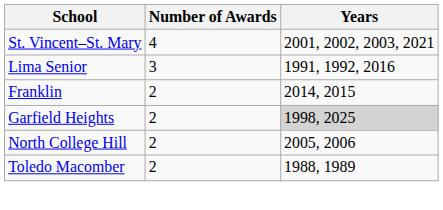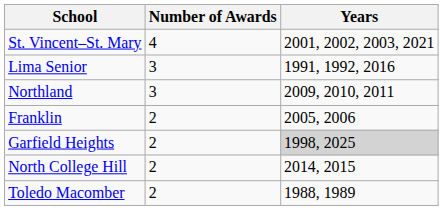+ row: Northland | 3 | 2009, 2010, 2011
Franklin | Years: 2014, 2015 -> 2005, 2006
North College Hill | Years: 2005, 2006 -> 2014, 2015
